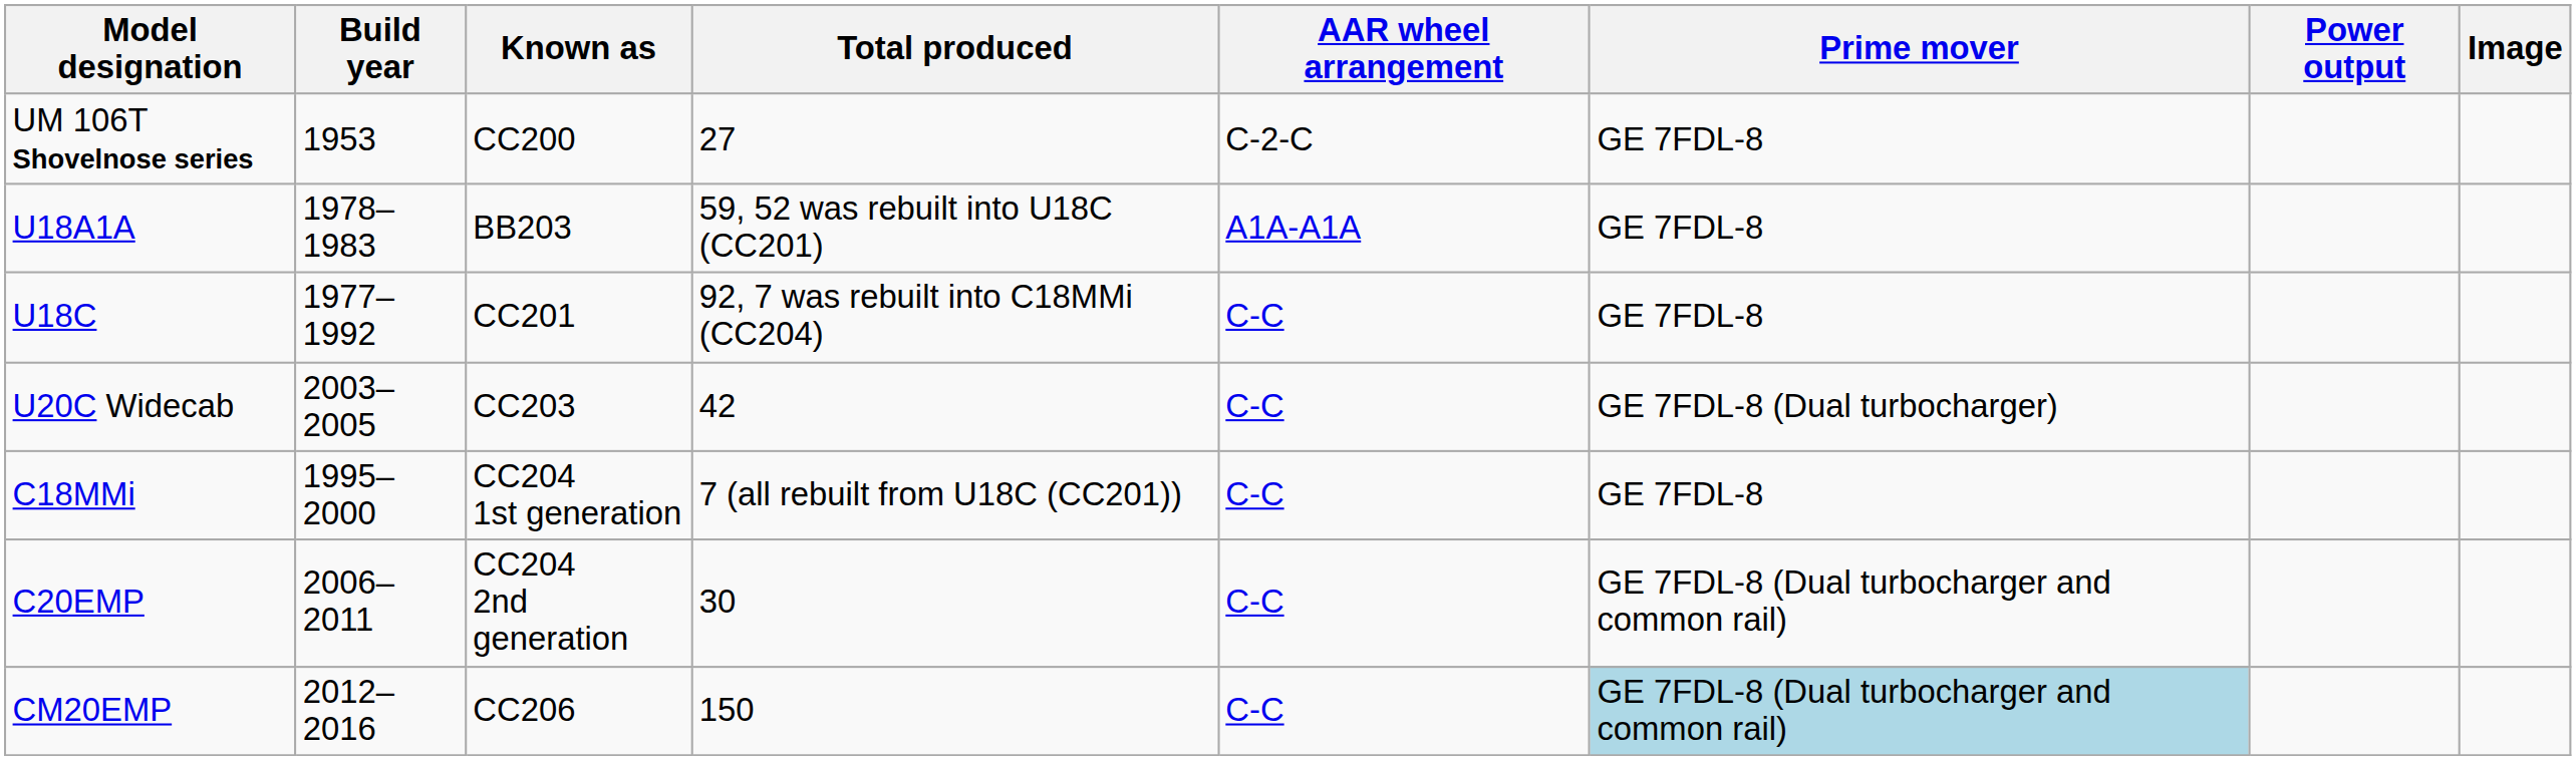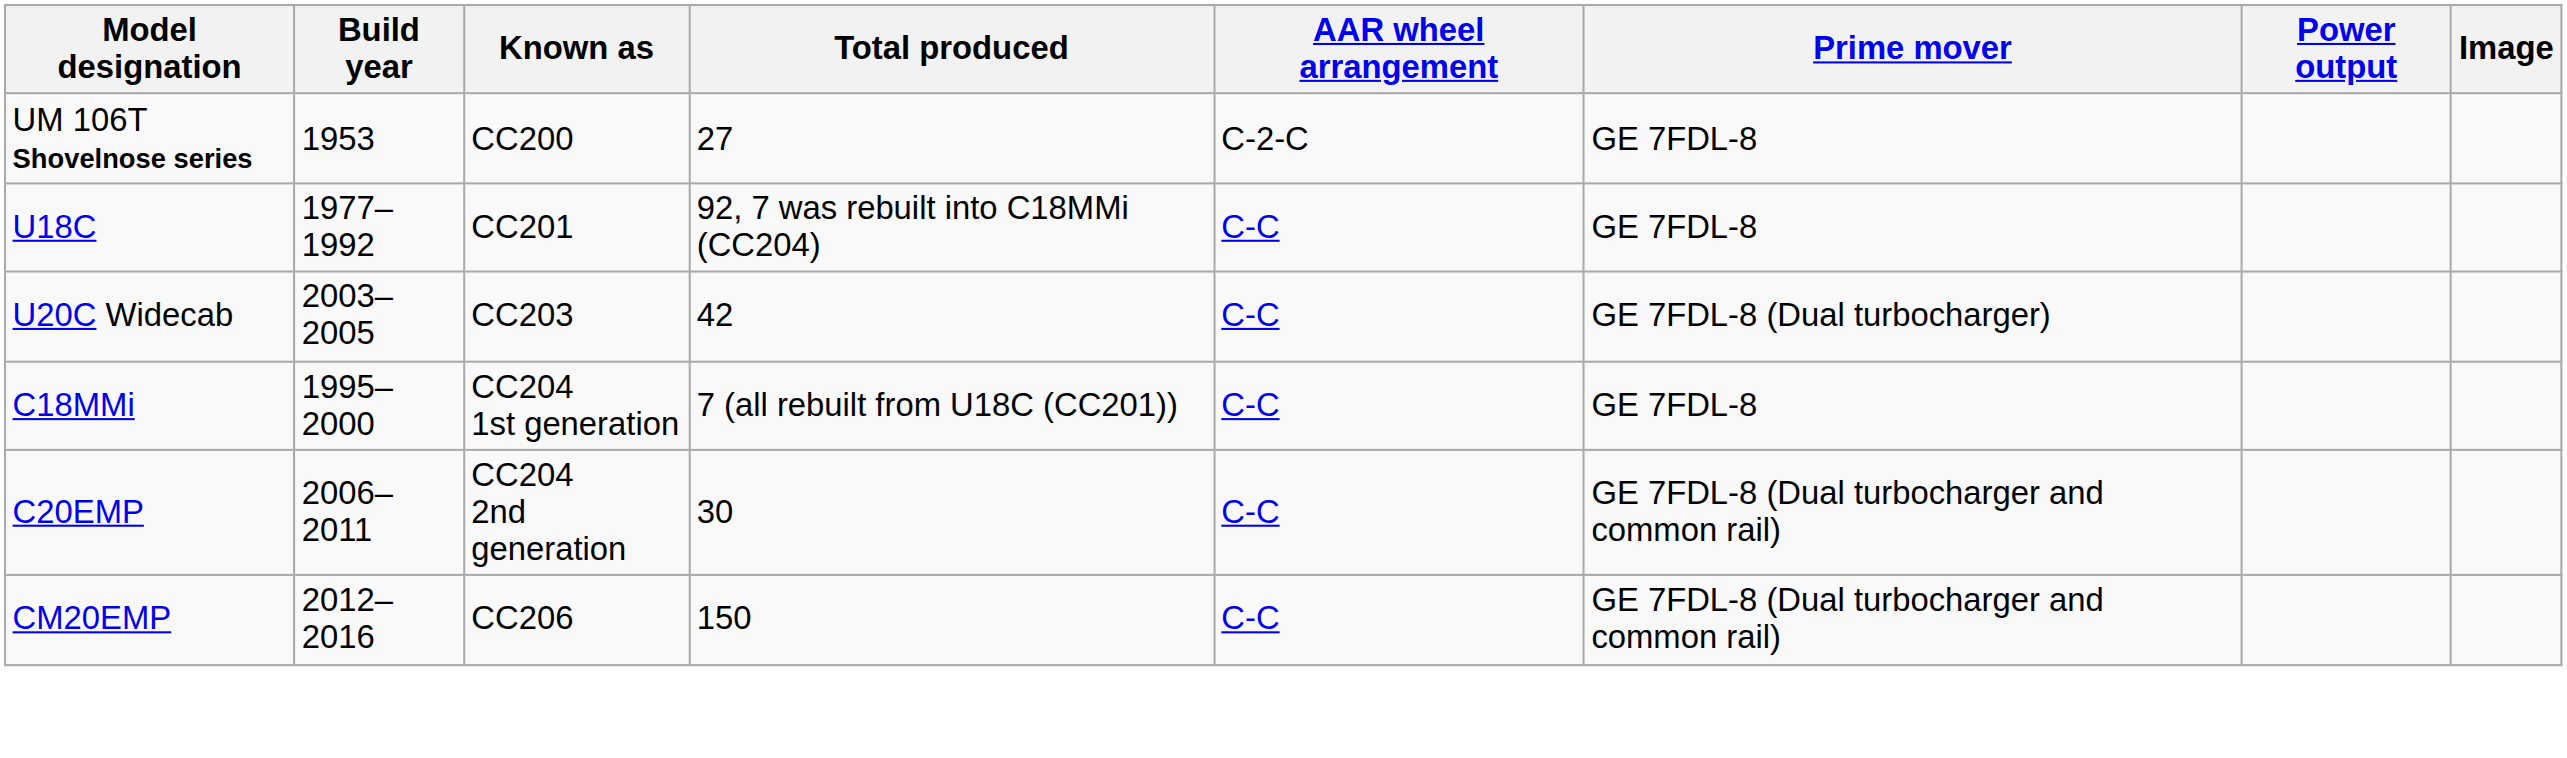- row: U18A1A | 1978–1983 | BB203 | 59, 52 was rebuilt into U18C (CC201) | A1A-A1A | GE 7FDL-8
CM20EMP | Prime mover: lightblue background -> no background
